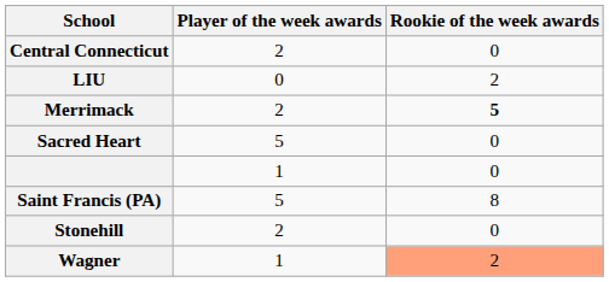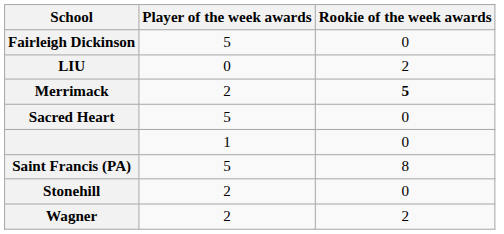- row: Central Connecticut | 2 | 0
+ row: Fairleigh Dickinson | 5 | 0
Wagner | Player of the week awards: 1 -> 2
Wagner | Rookie of the week awards: lightsalmon background -> no background
